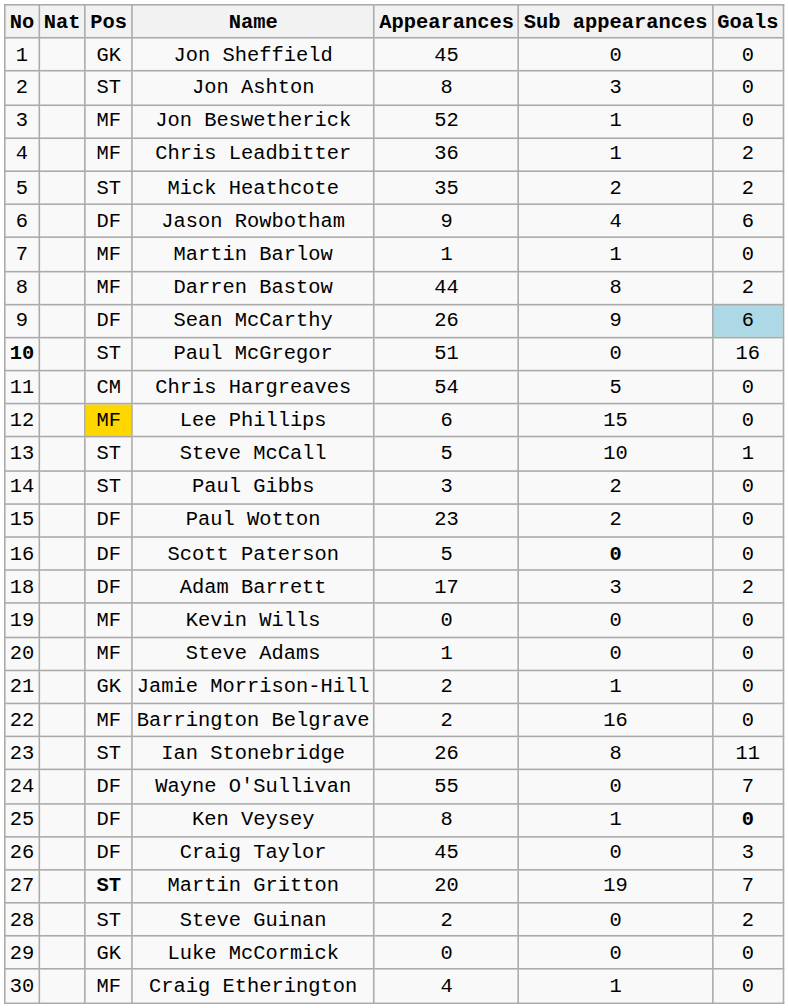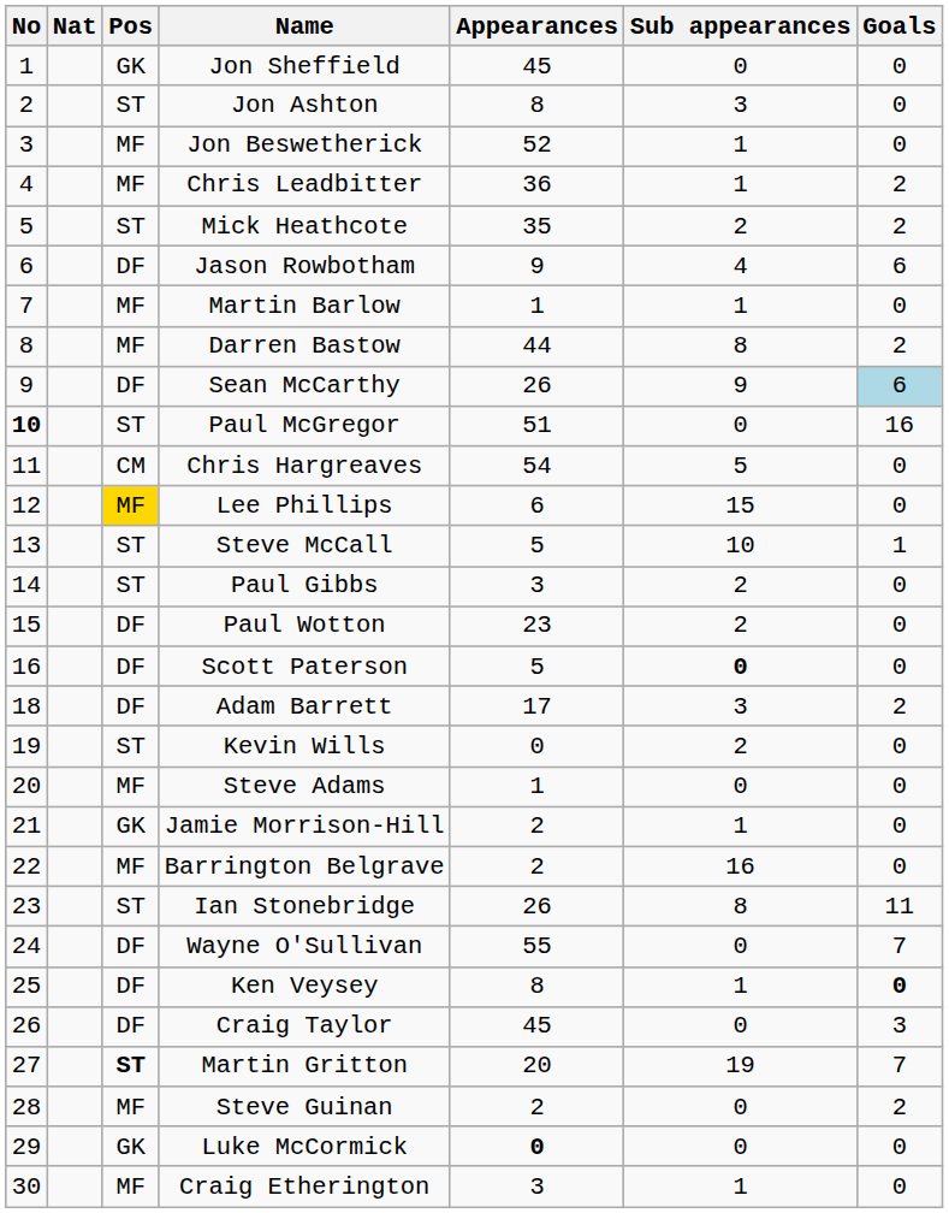Kevin Wills | Pos: MF -> ST
Kevin Wills | Sub appearances: 0 -> 2
Steve Guinan | Pos: ST -> MF
Luke McCormick | Appearances: normal -> bold
Craig Etherington | Appearances: 4 -> 3
